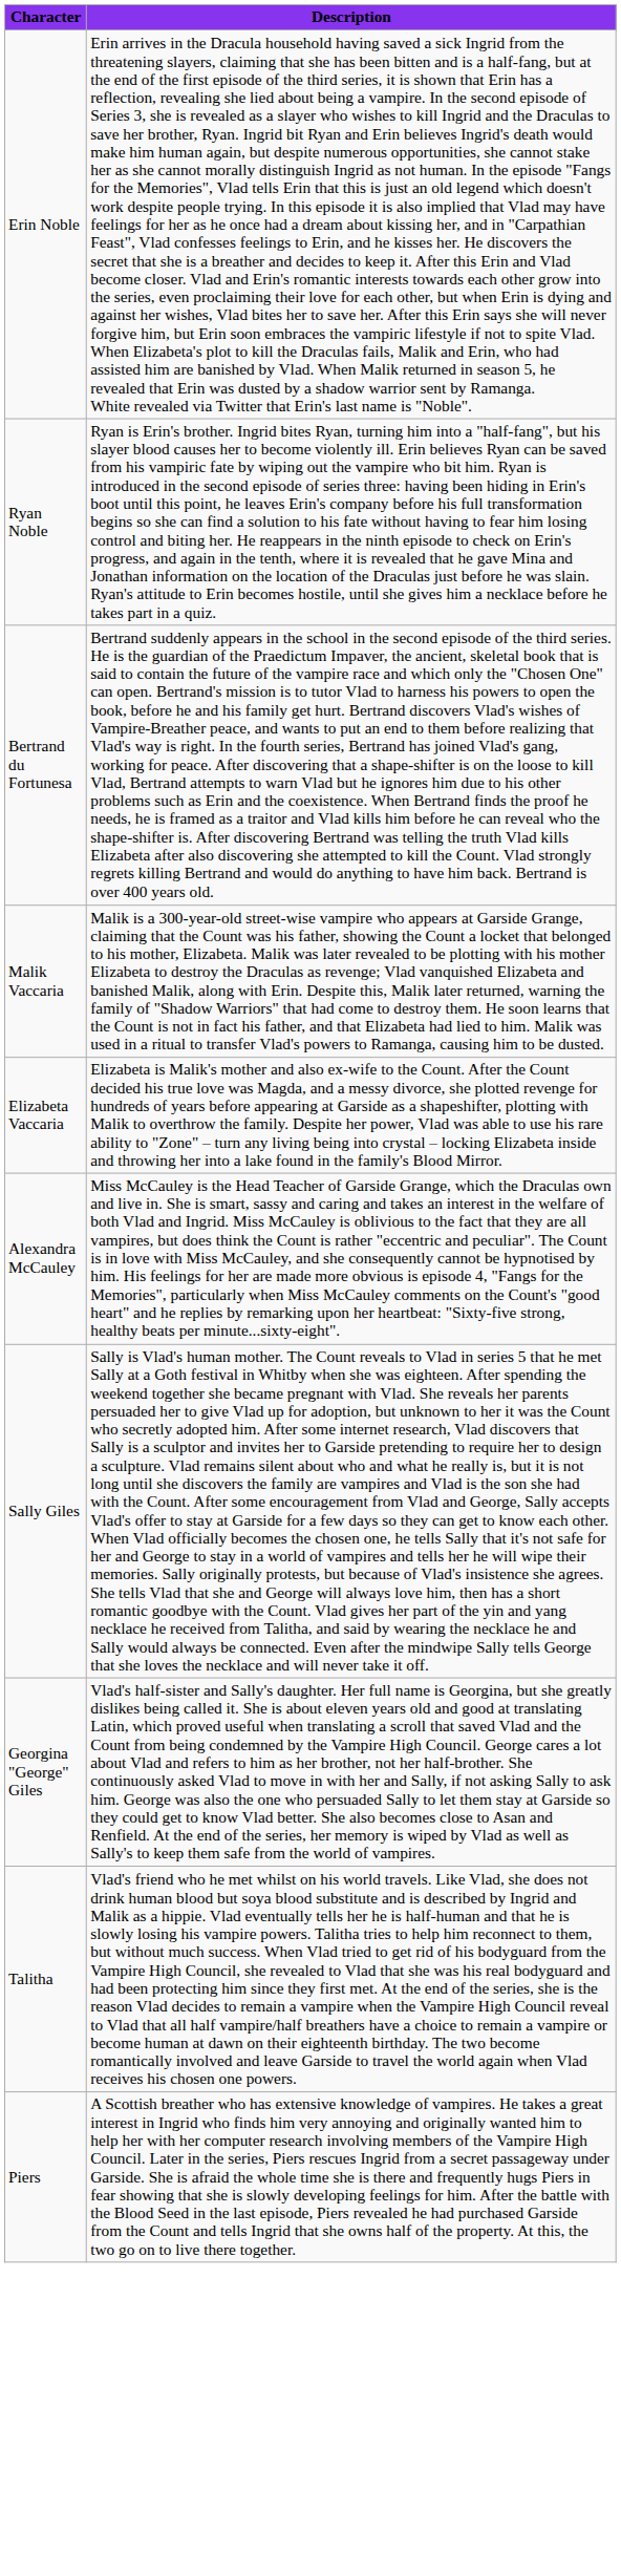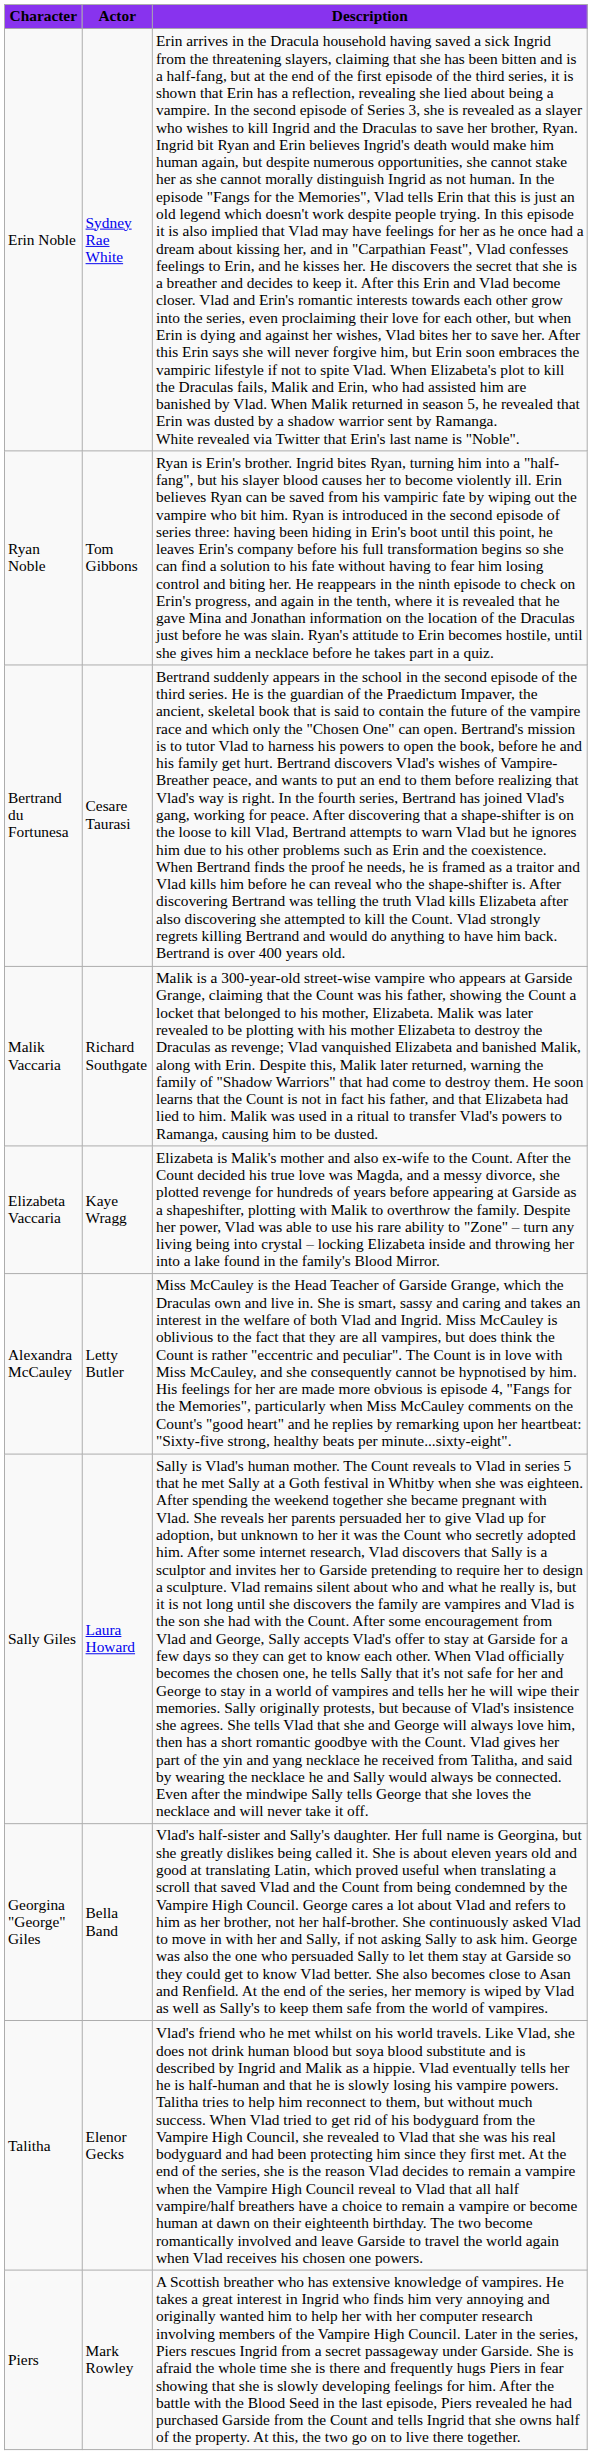+ column: Actor | Sydney Rae White | Tom Gibbons | Cesare Taurasi | Richard Southgate | Kaye Wragg | Letty Butler | Laura Howard | Bella Band | Elenor Gecks | Mark Rowley
